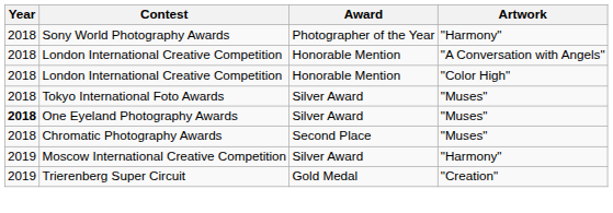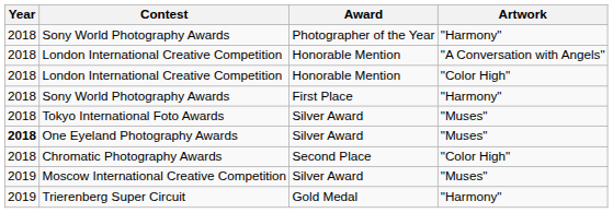+ row: 2018 | Sony World Photography Awards | First Place | "Harmony"
Chromatic Photography Awards | Artwork: "Muses" -> "Color High"
Moscow International Creative Competition | Artwork: "Harmony" -> "Muses"
Trierenberg Super Circuit | Artwork: "Creation" -> "Harmony"
